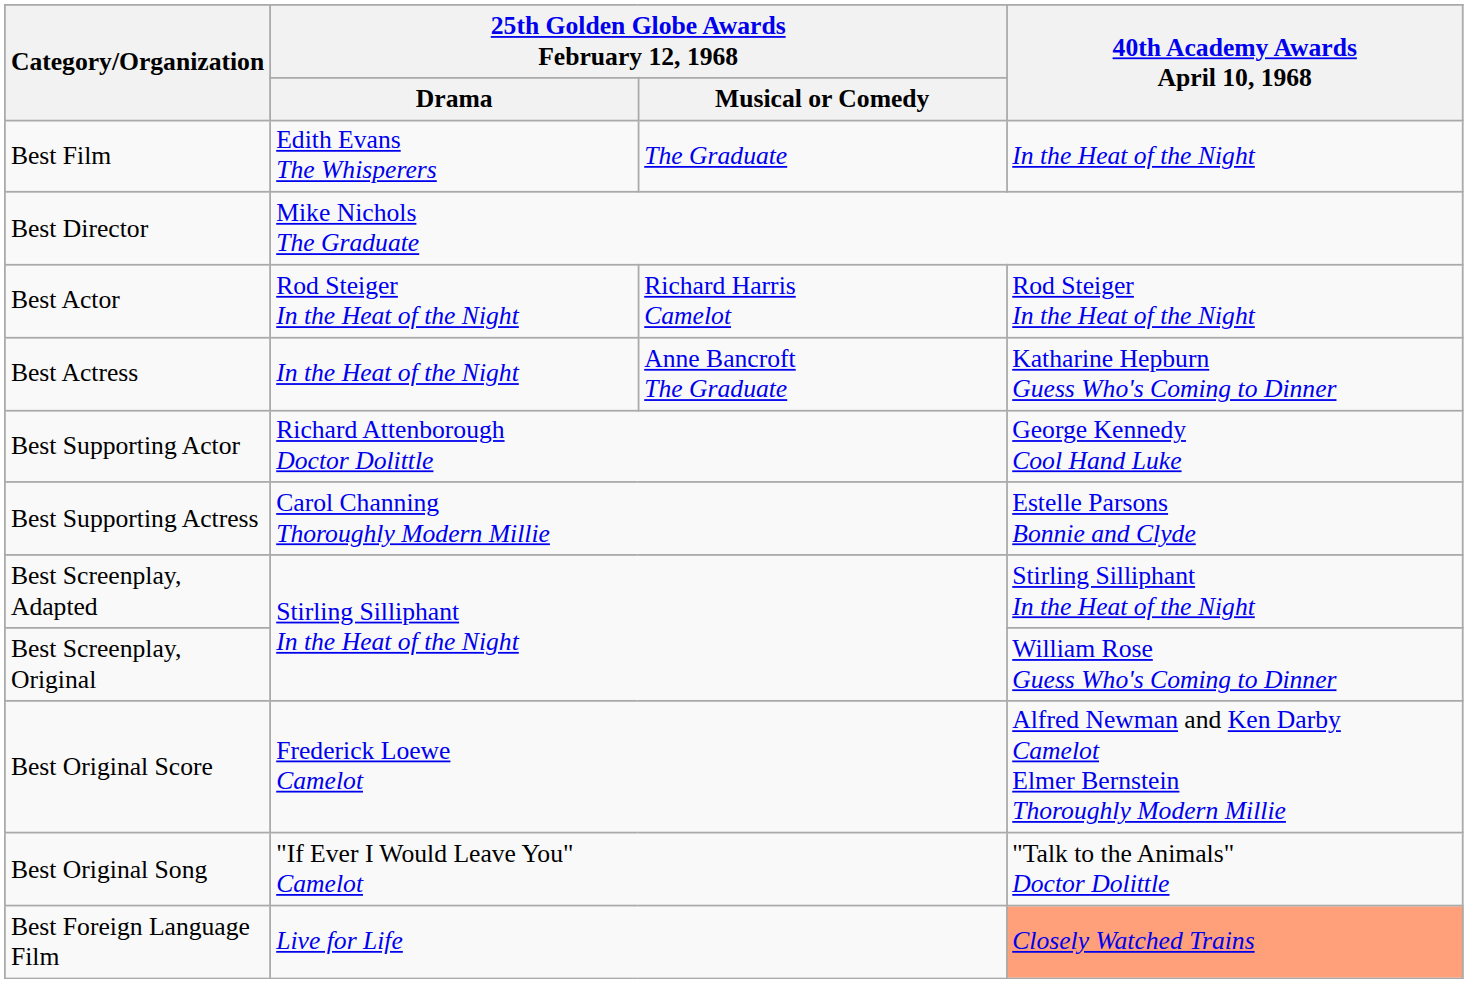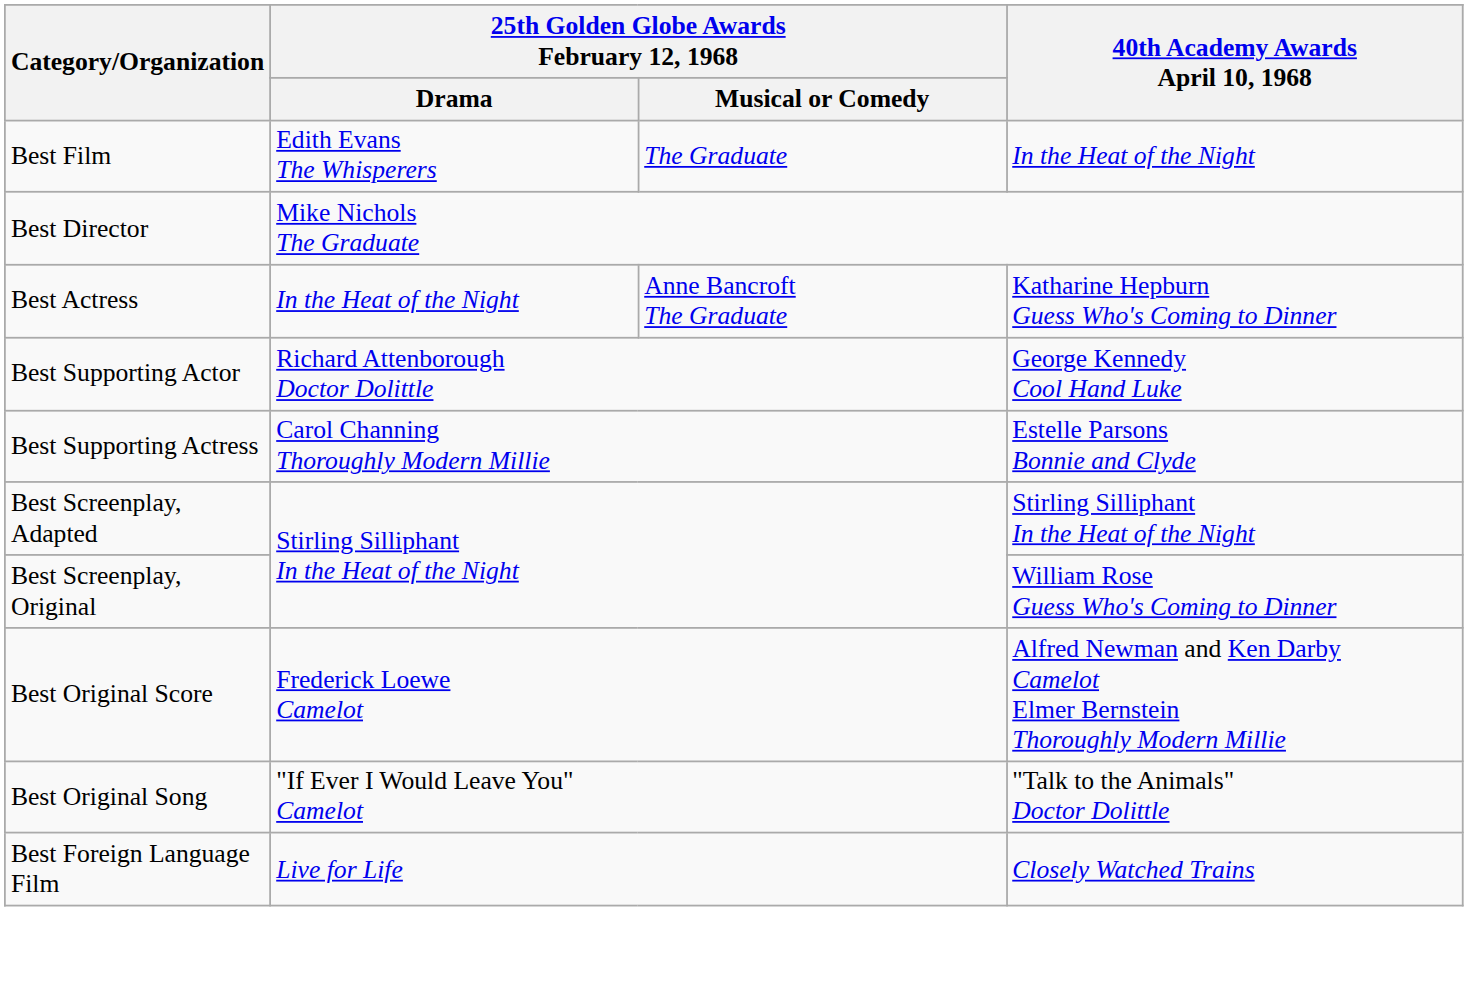- row: Best Actor | Rod Steiger In the Heat of the Night | Richard Harris Camelot | Rod Steiger In the Heat of the Night
Best Foreign Language Film | 40th Academy Awards April 10, 1968: lightsalmon background -> no background
